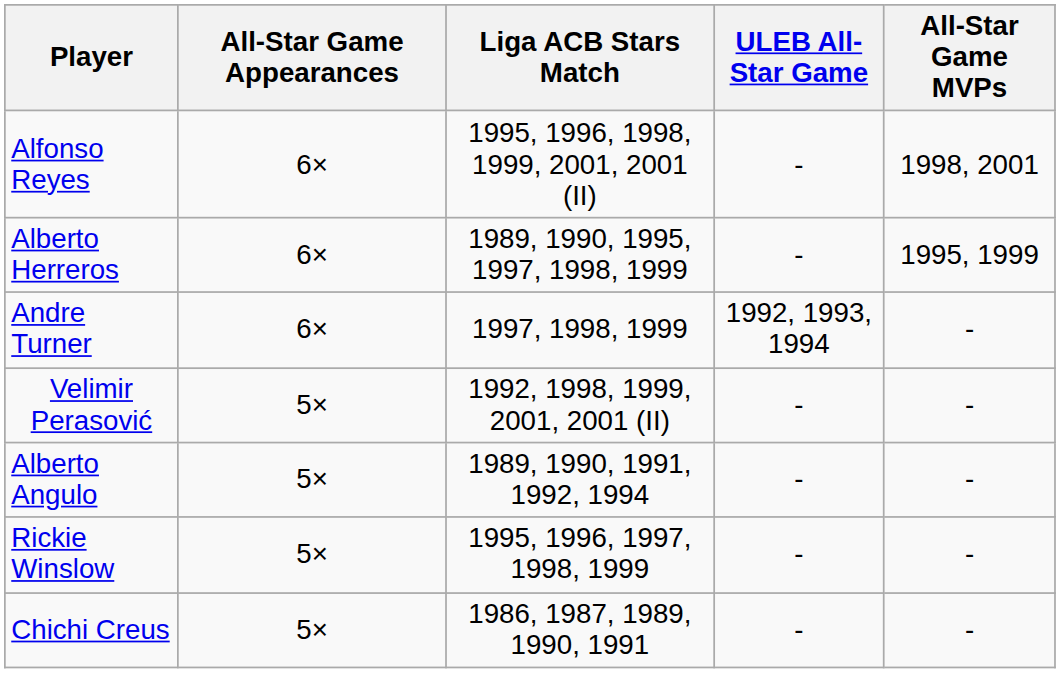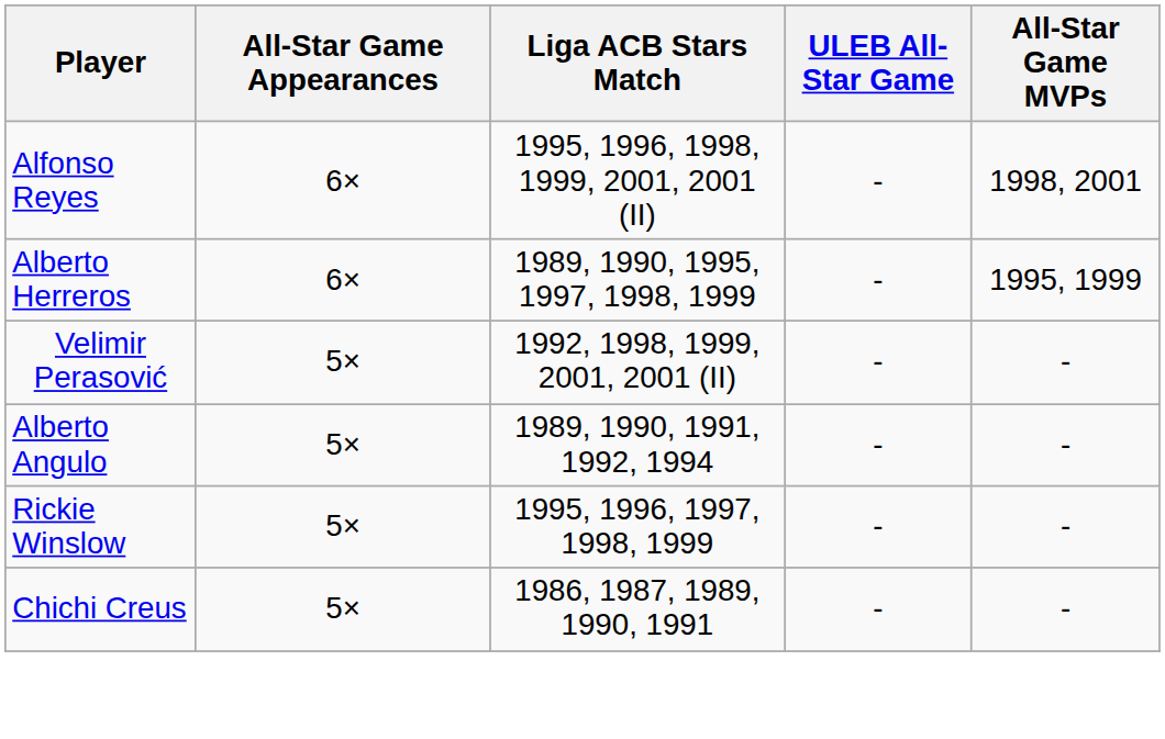- row: Andre Turner | 6× | 1997, 1998, 1999 | 1992, 1993, 1994 | -
